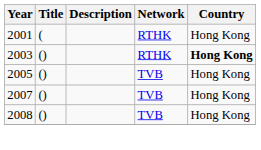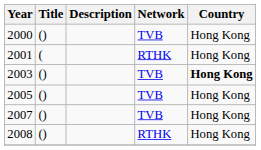+ row: 2000 | () | TVB | Hong Kong
2003 | Network: RTHK -> TVB
2008 | Network: TVB -> RTHK
